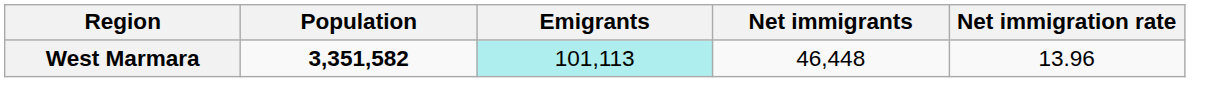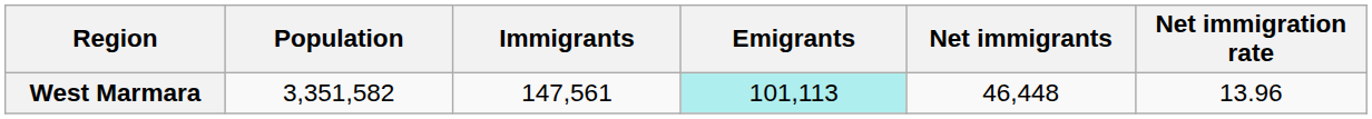+ column: Immigrants | 147,561
West Marmara | Population: bold -> normal
